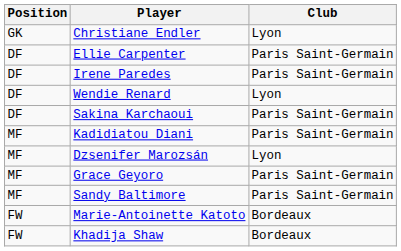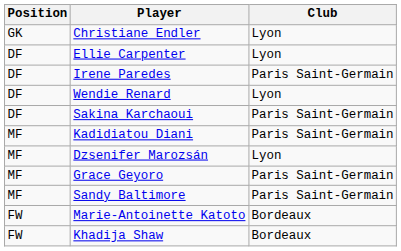Ellie Carpenter | Club: Paris Saint-Germain -> Lyon
